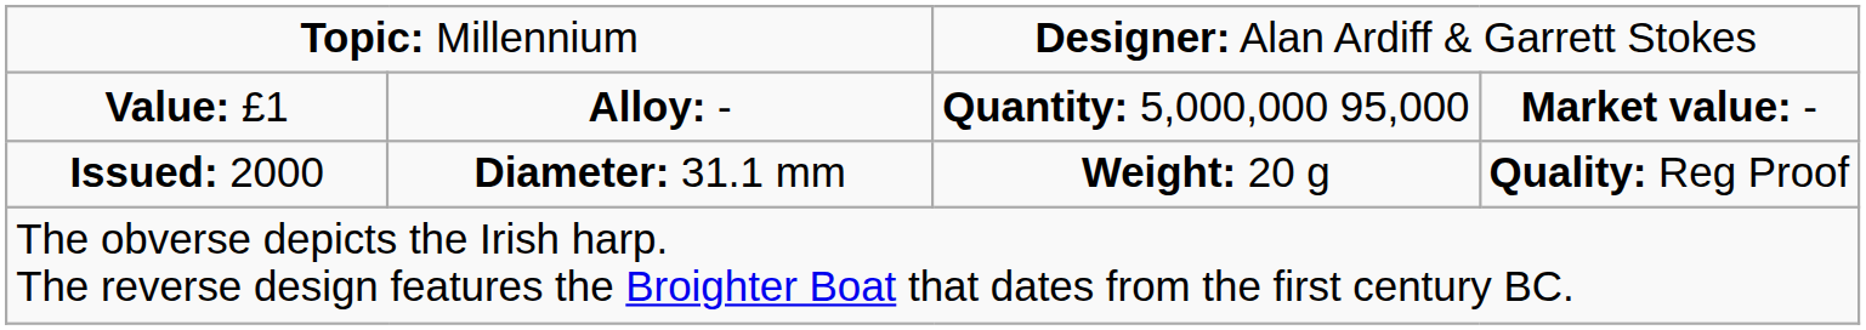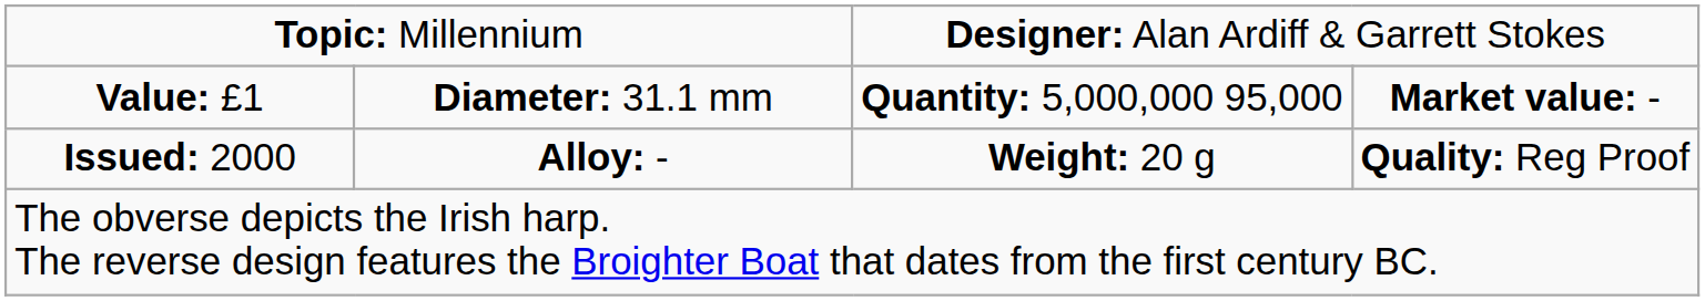Value: £1 | column 2: Alloy: - -> Diameter: 31.1 mm
Issued: 2000 | column 2: Diameter: 31.1 mm -> Alloy: -
